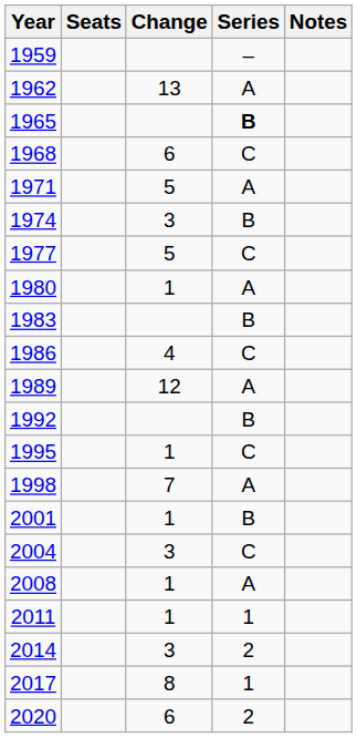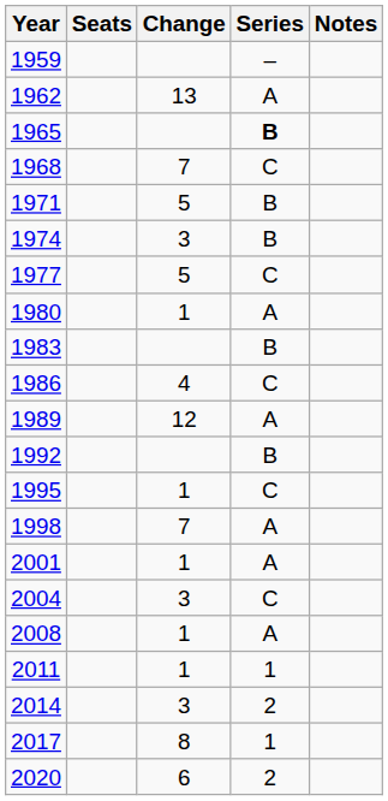1968 | Change: 6 -> 7
1971 | Series: A -> B
2001 | Series: B -> A
